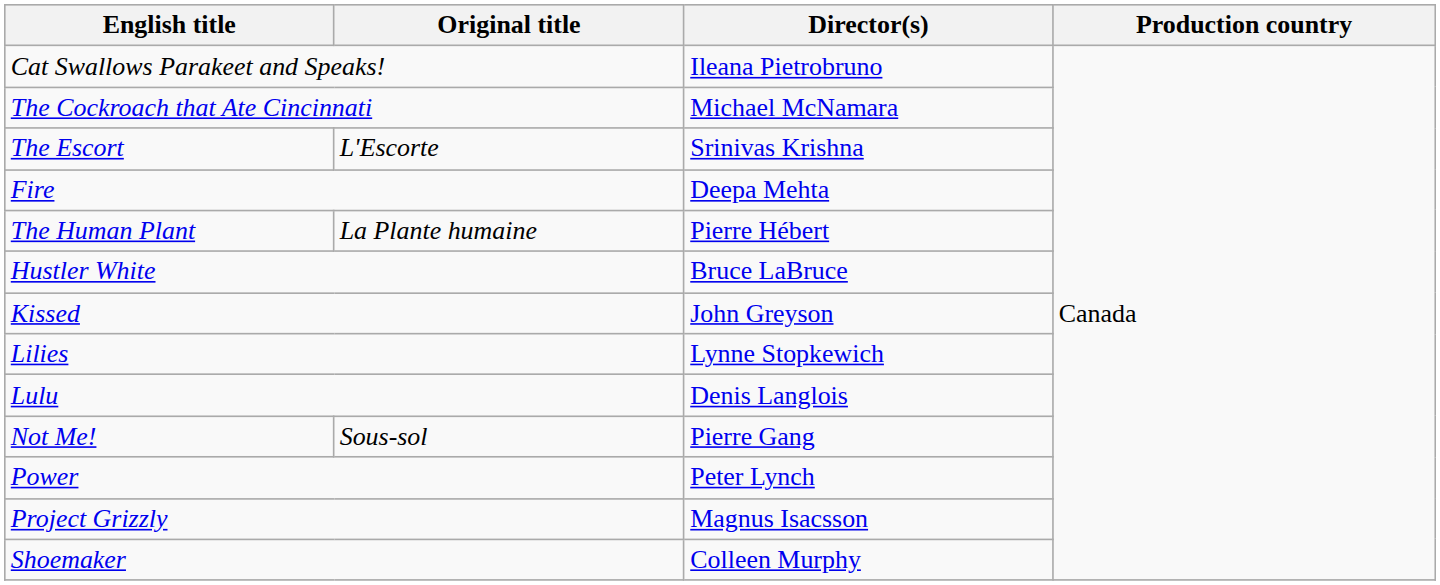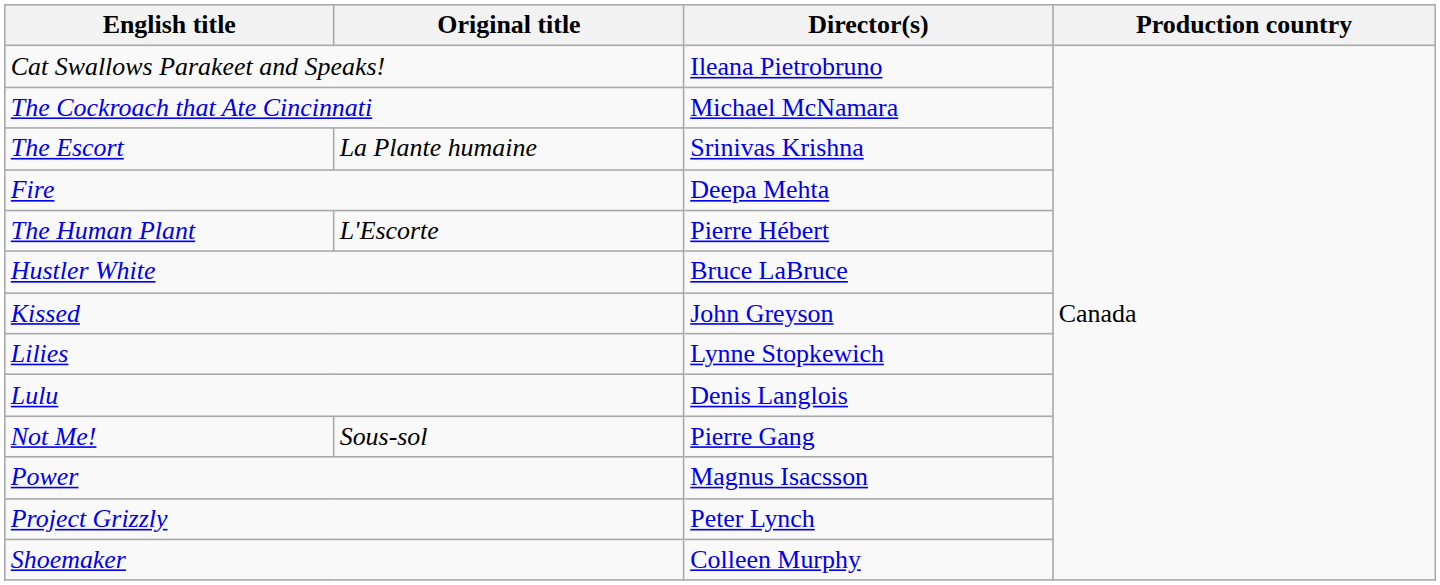The Escort | Original title: L'Escorte -> La Plante humaine
The Human Plant | Original title: La Plante humaine -> L'Escorte
Power | Director(s): Peter Lynch -> Magnus Isacsson
Project Grizzly | Director(s): Magnus Isacsson -> Peter Lynch
